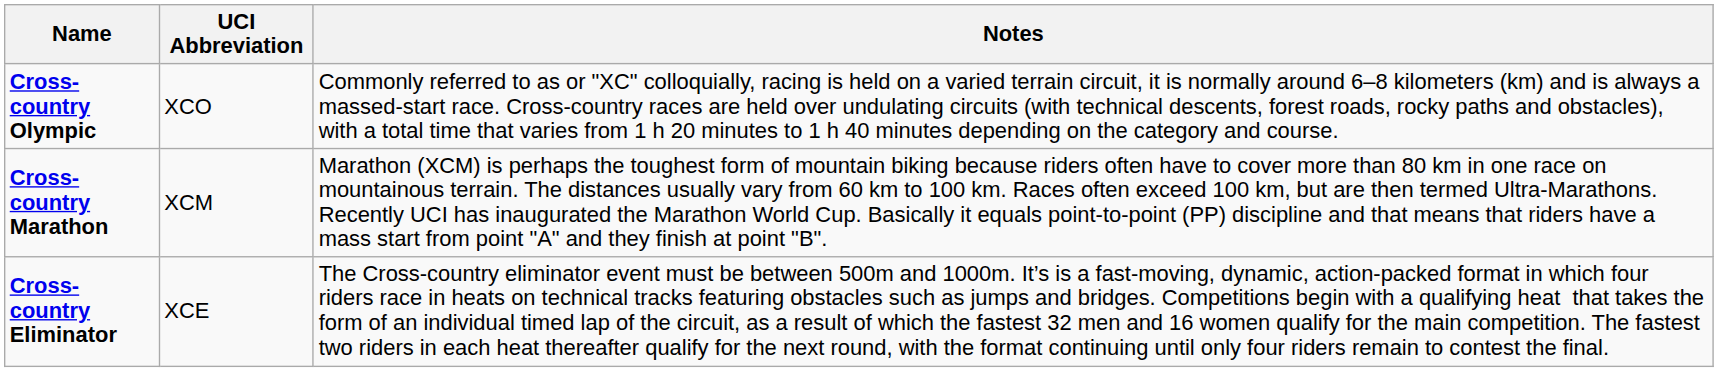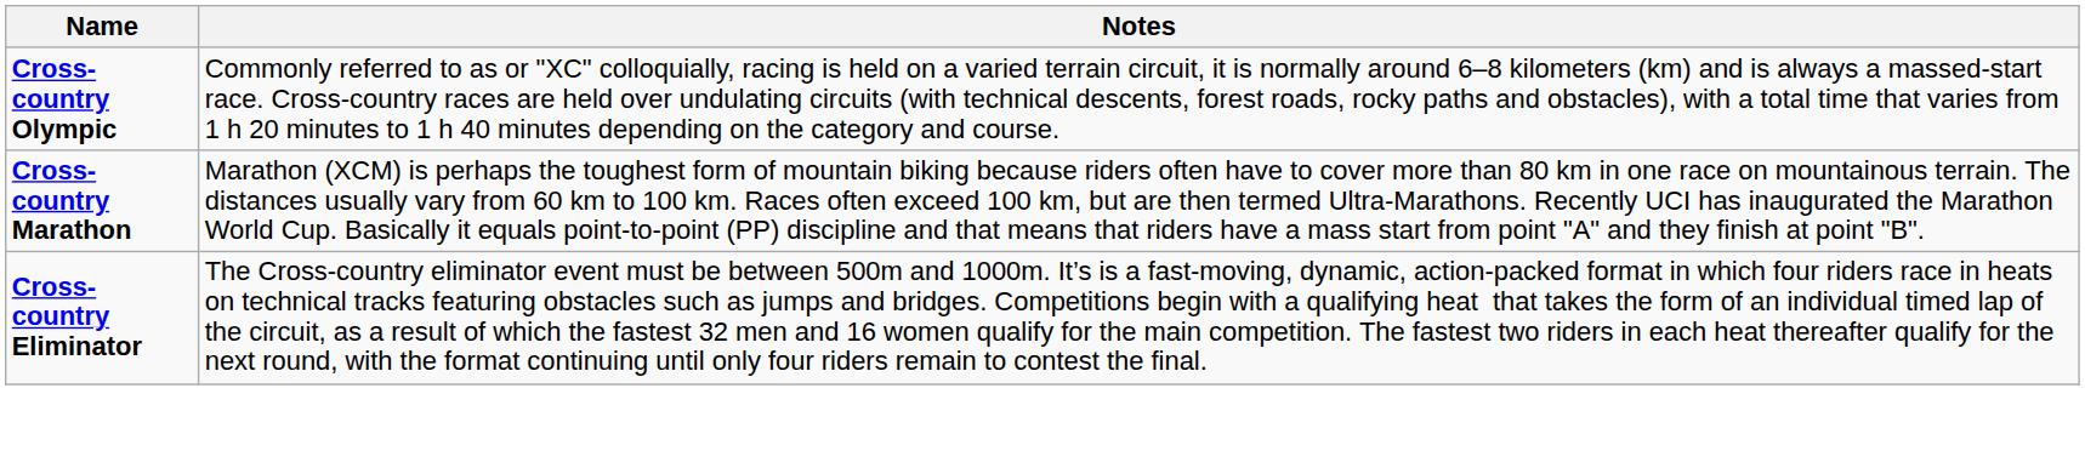- column: UCI Abbreviation | XCO | XCM | XCE
